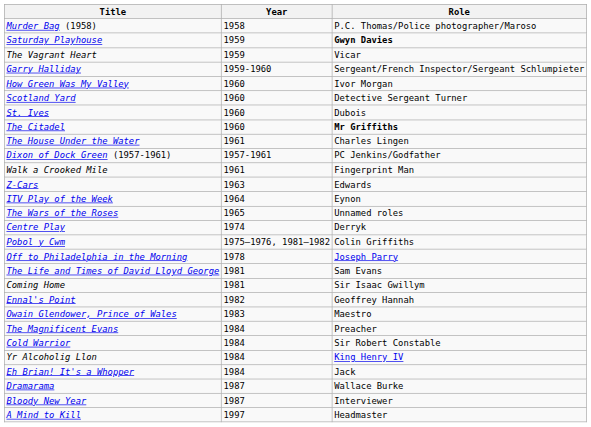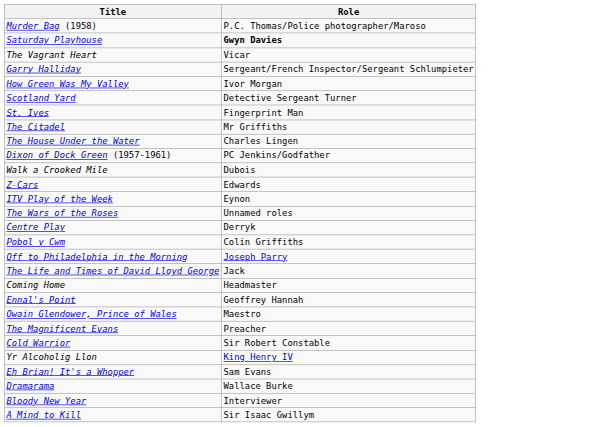- column: Year | 1958 | 1959 | 1959 | 1959-1960 | 1960 | 1960 | 1960 | 1960 | 1961 | 1957-1961 | 1961 | 1963 | 1964 | 1965 | 1974 | 1975–1976, 1981–1982 | 1978 | 1981 | 1981 | 1982 | 1983 | 1984 | 1984 | 1984 | 1984 | 1987 | 1987 | 1997
St. Ives | Role: Dubois -> Fingerprint Man
The Citadel | Role: bold -> normal
Walk a Crooked Mile | Role: Fingerprint Man -> Dubois
The Life and Times of David Lloyd George | Role: Sam Evans -> Jack
Coming Home | Role: Sir Isaac Gwillym -> Headmaster
Eh Brian! It's a Whopper | Role: Jack -> Sam Evans
A Mind to Kill | Role: Headmaster -> Sir Isaac Gwillym
